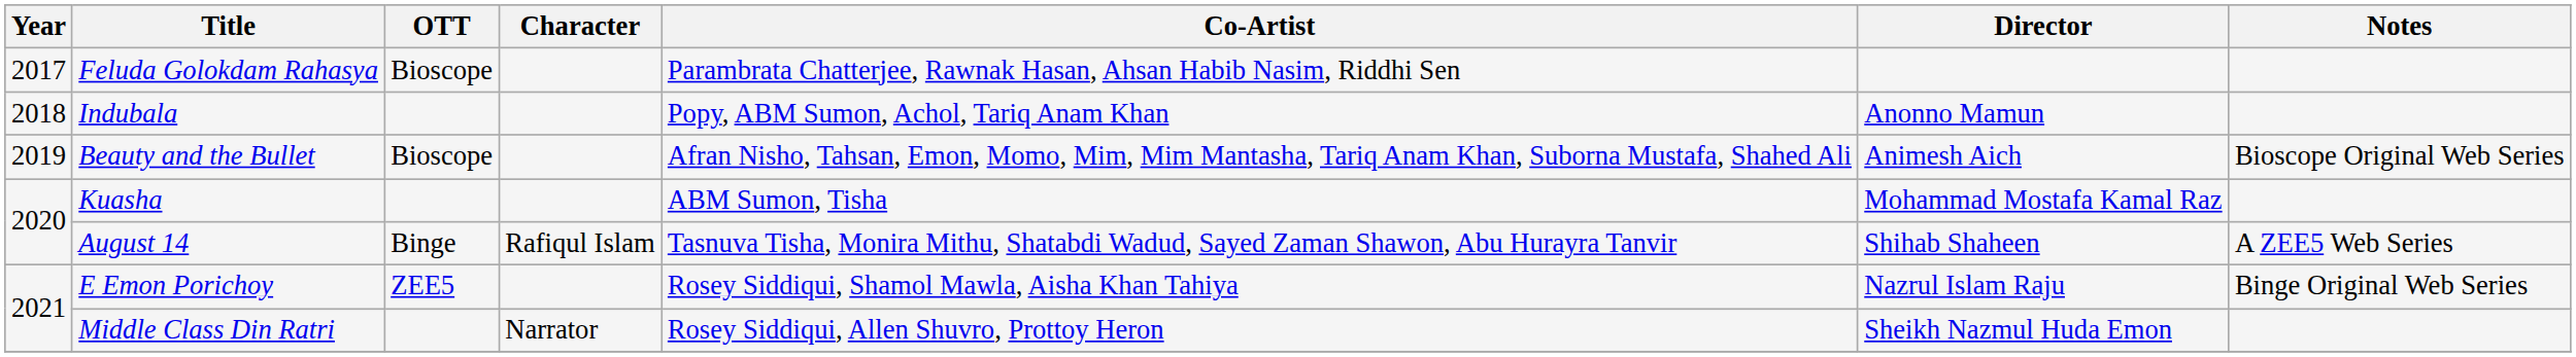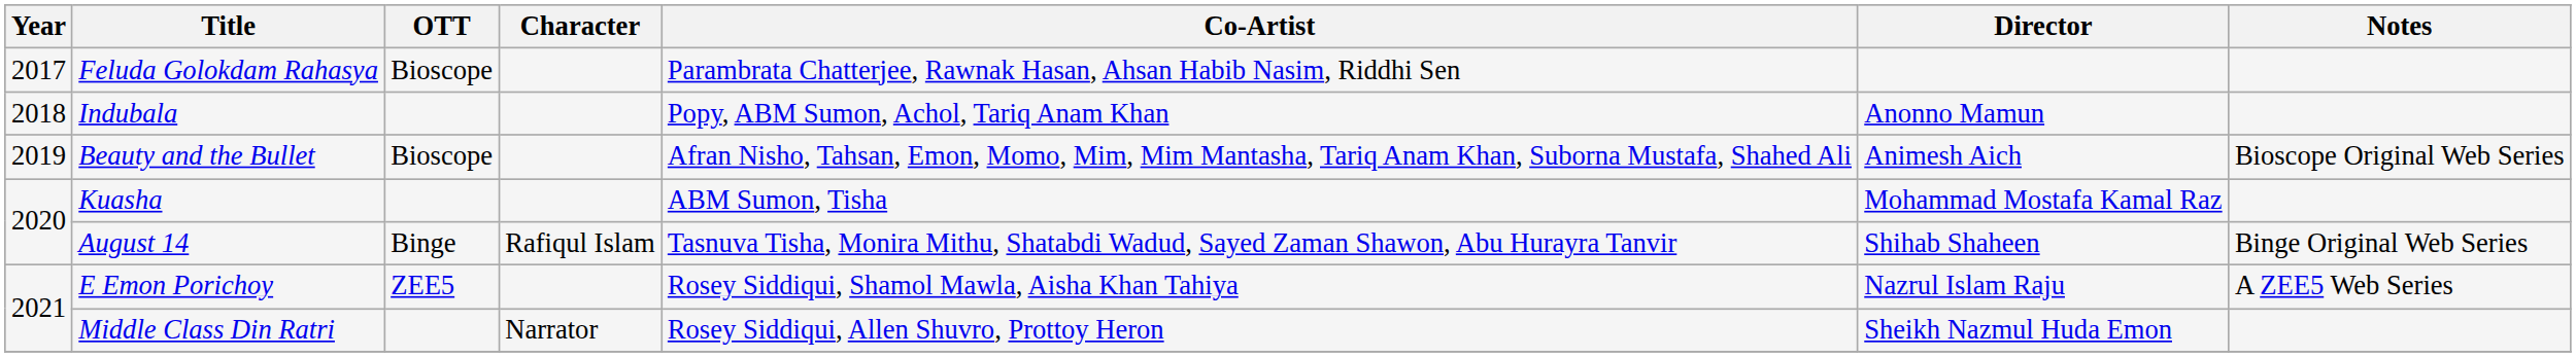August 14 | Notes: A ZEE5 Web Series -> Binge Original Web Series
E Emon Porichoy | Notes: Binge Original Web Series -> A ZEE5 Web Series
